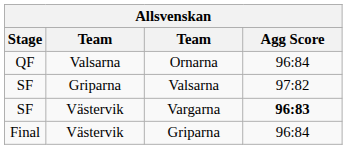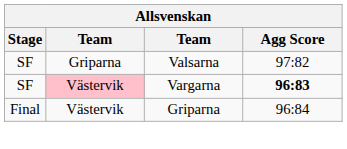- row: QF | Valsarna | Ornarna | 96:84
Vargarna | column 2: no background -> pink background
